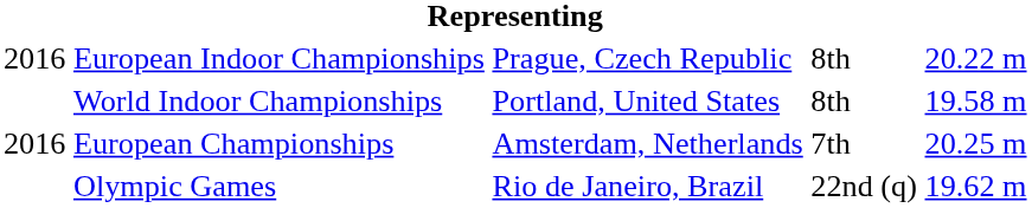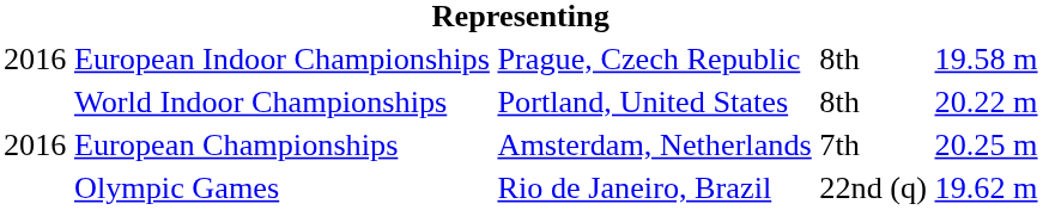European Indoor Championships | column 5: 20.22 m -> 19.58 m
World Indoor Championships | column 5: 19.58 m -> 20.22 m
